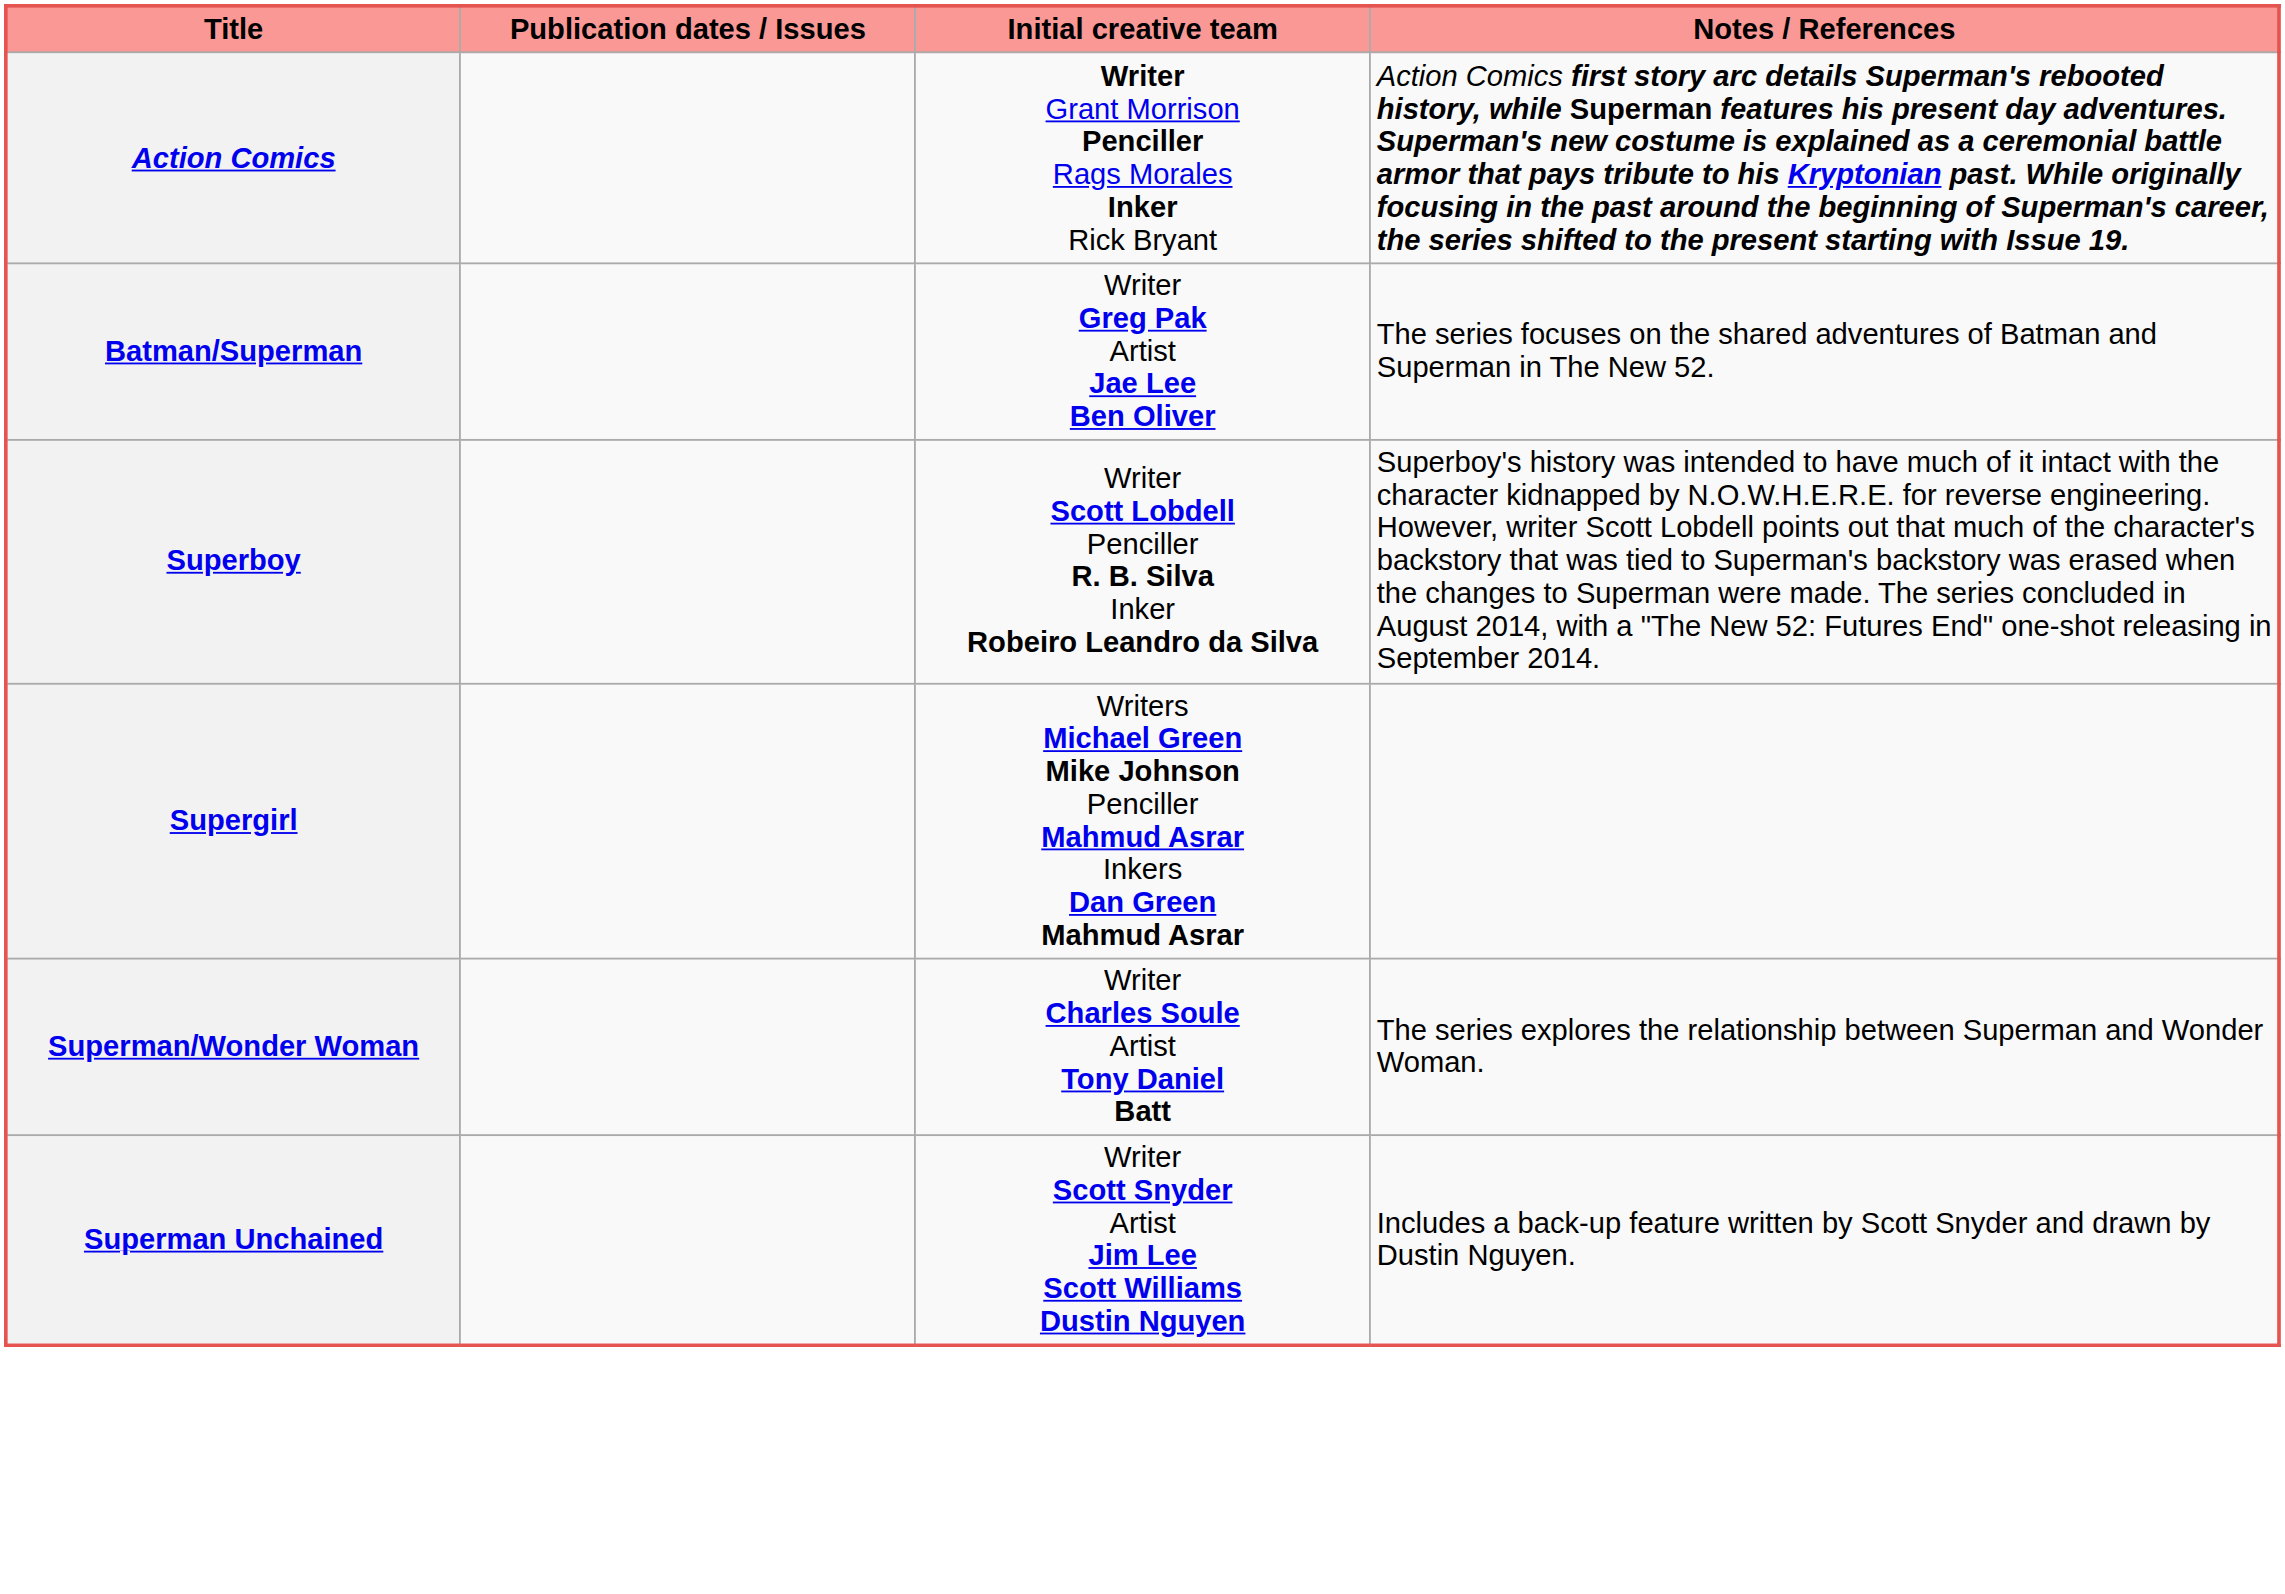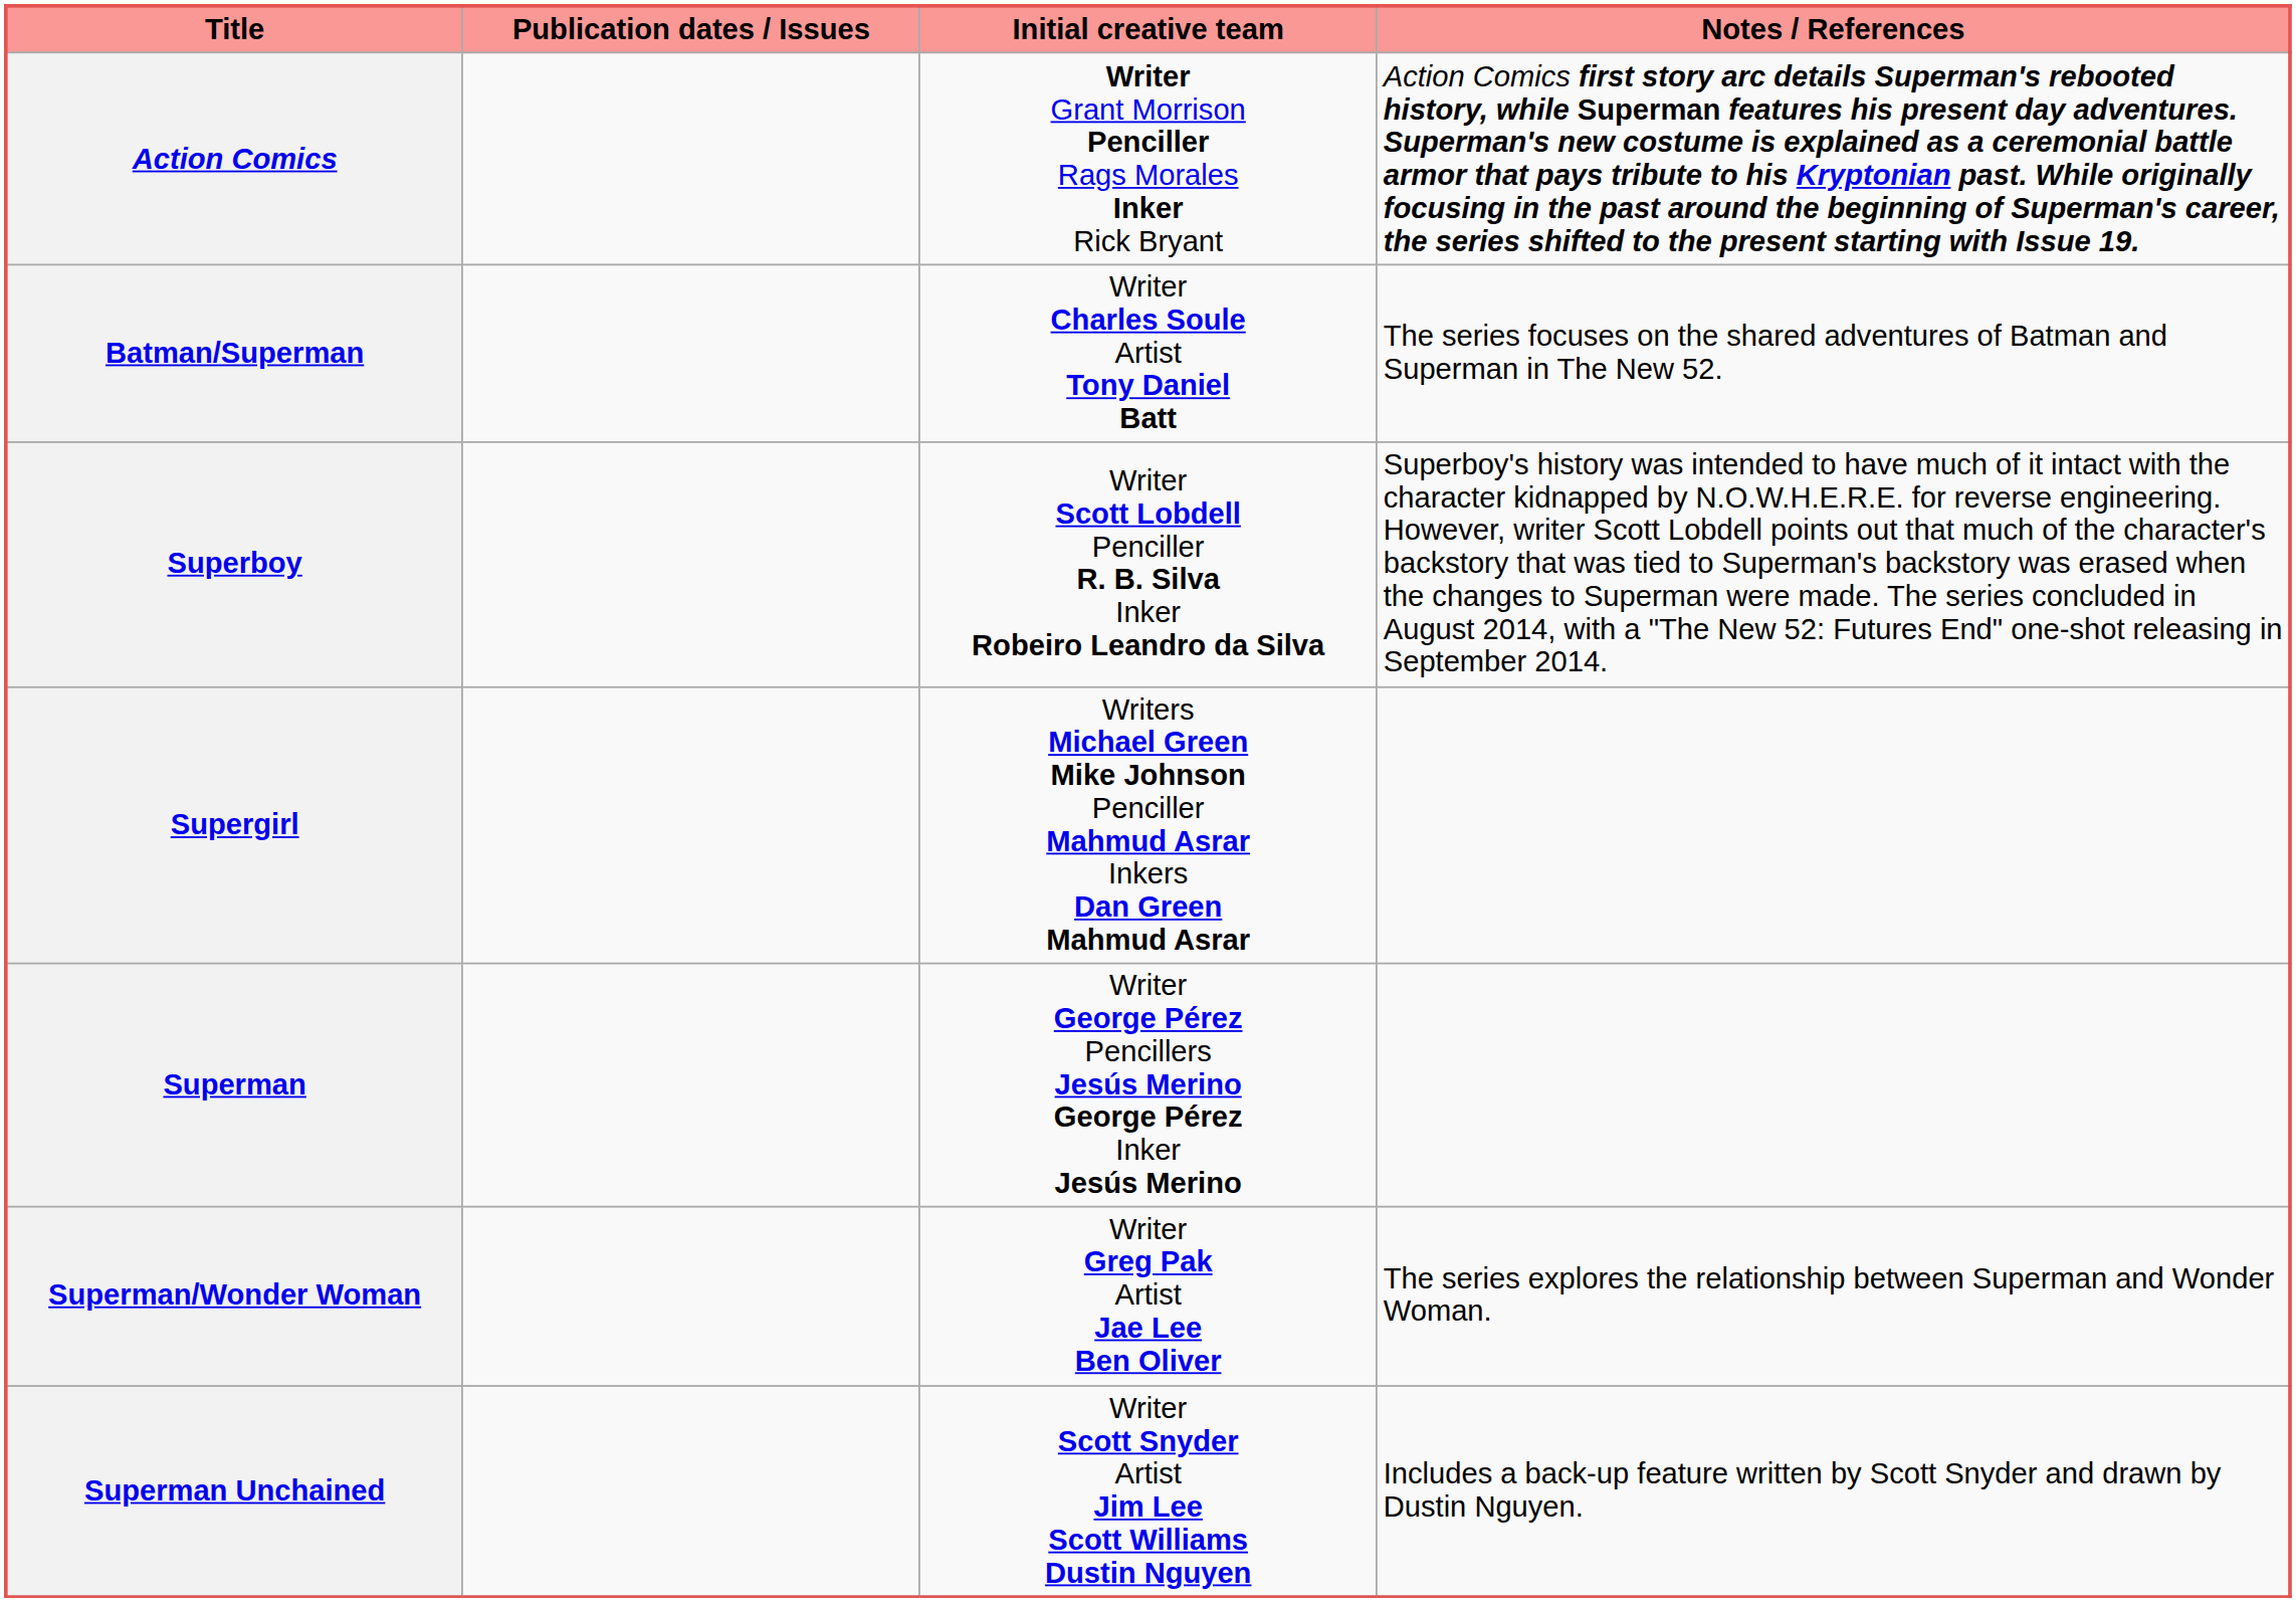Batman/Superman | Initial creative team: Writer Greg Pak Artist Jae Lee Ben Oliver -> Writer Charles Soule Artist Tony Daniel Batt
+ row: Superman | Writer George Pérez Pencillers Jesús Merino George Pérez Inker Jesús Merino
Superman/Wonder Woman | Initial creative team: Writer Charles Soule Artist Tony Daniel Batt -> Writer Greg Pak Artist Jae Lee Ben Oliver
